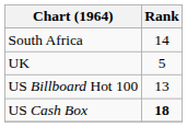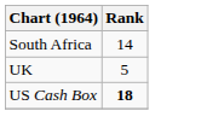- row: US Billboard Hot 100 | 13
